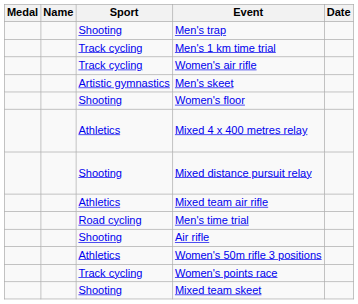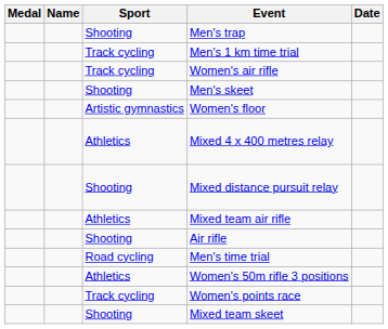Men's skeet | Sport: Artistic gymnastics -> Shooting
Women's floor | Sport: Shooting -> Artistic gymnastics
rows swapped: Air rifle <-> Men's time trial
